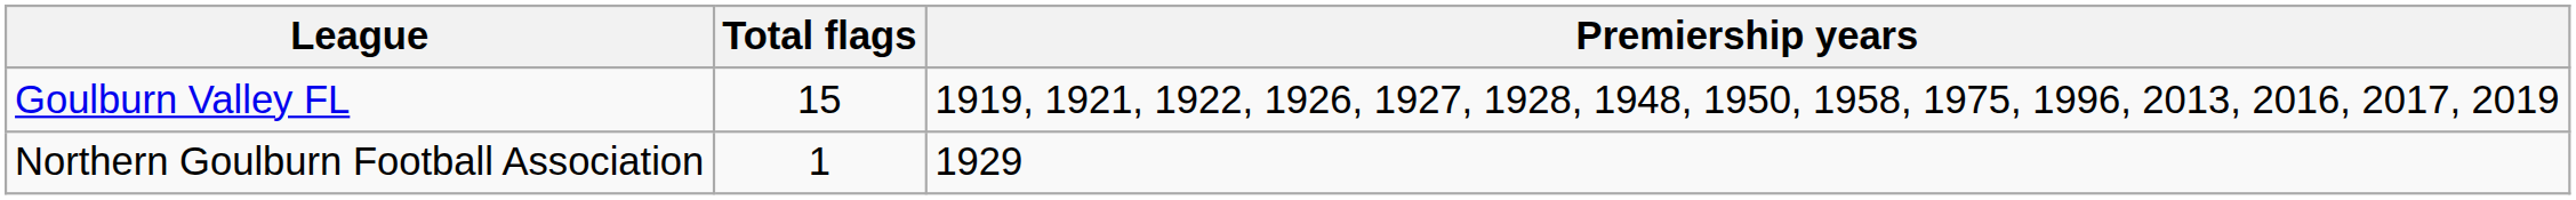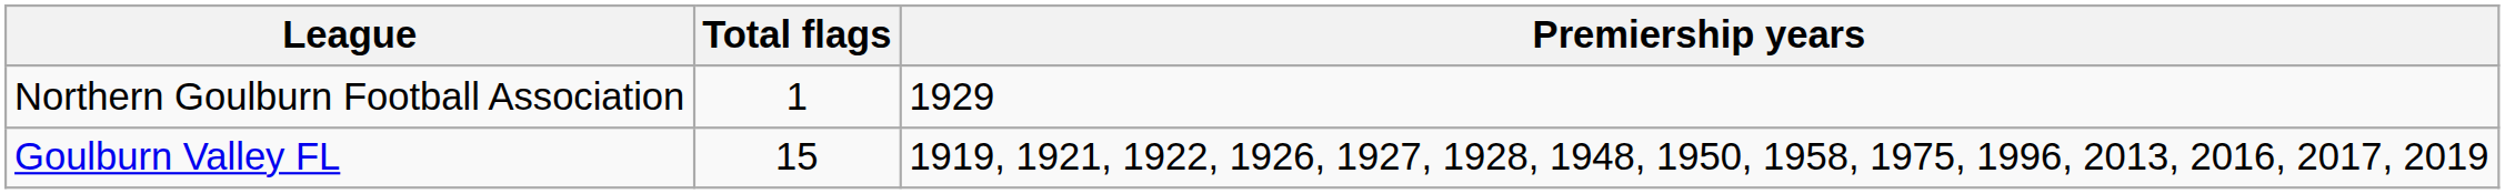rows swapped: Goulburn Valley FL <-> Northern Goulburn Football Association
